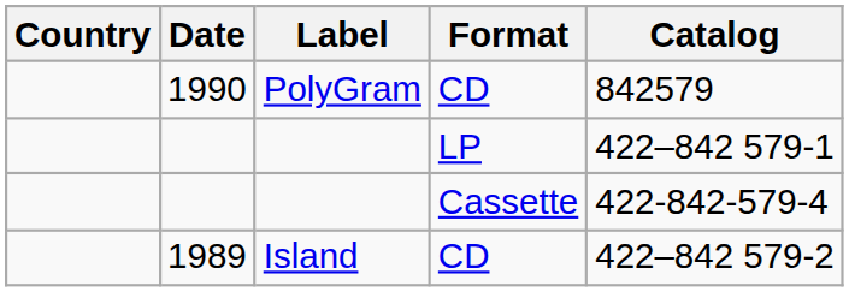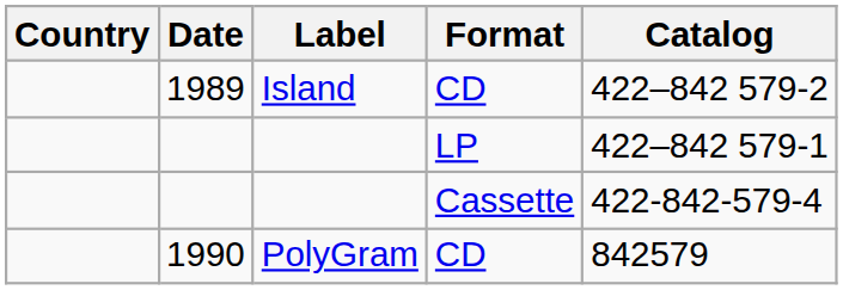rows swapped: 1989 <-> 1990
